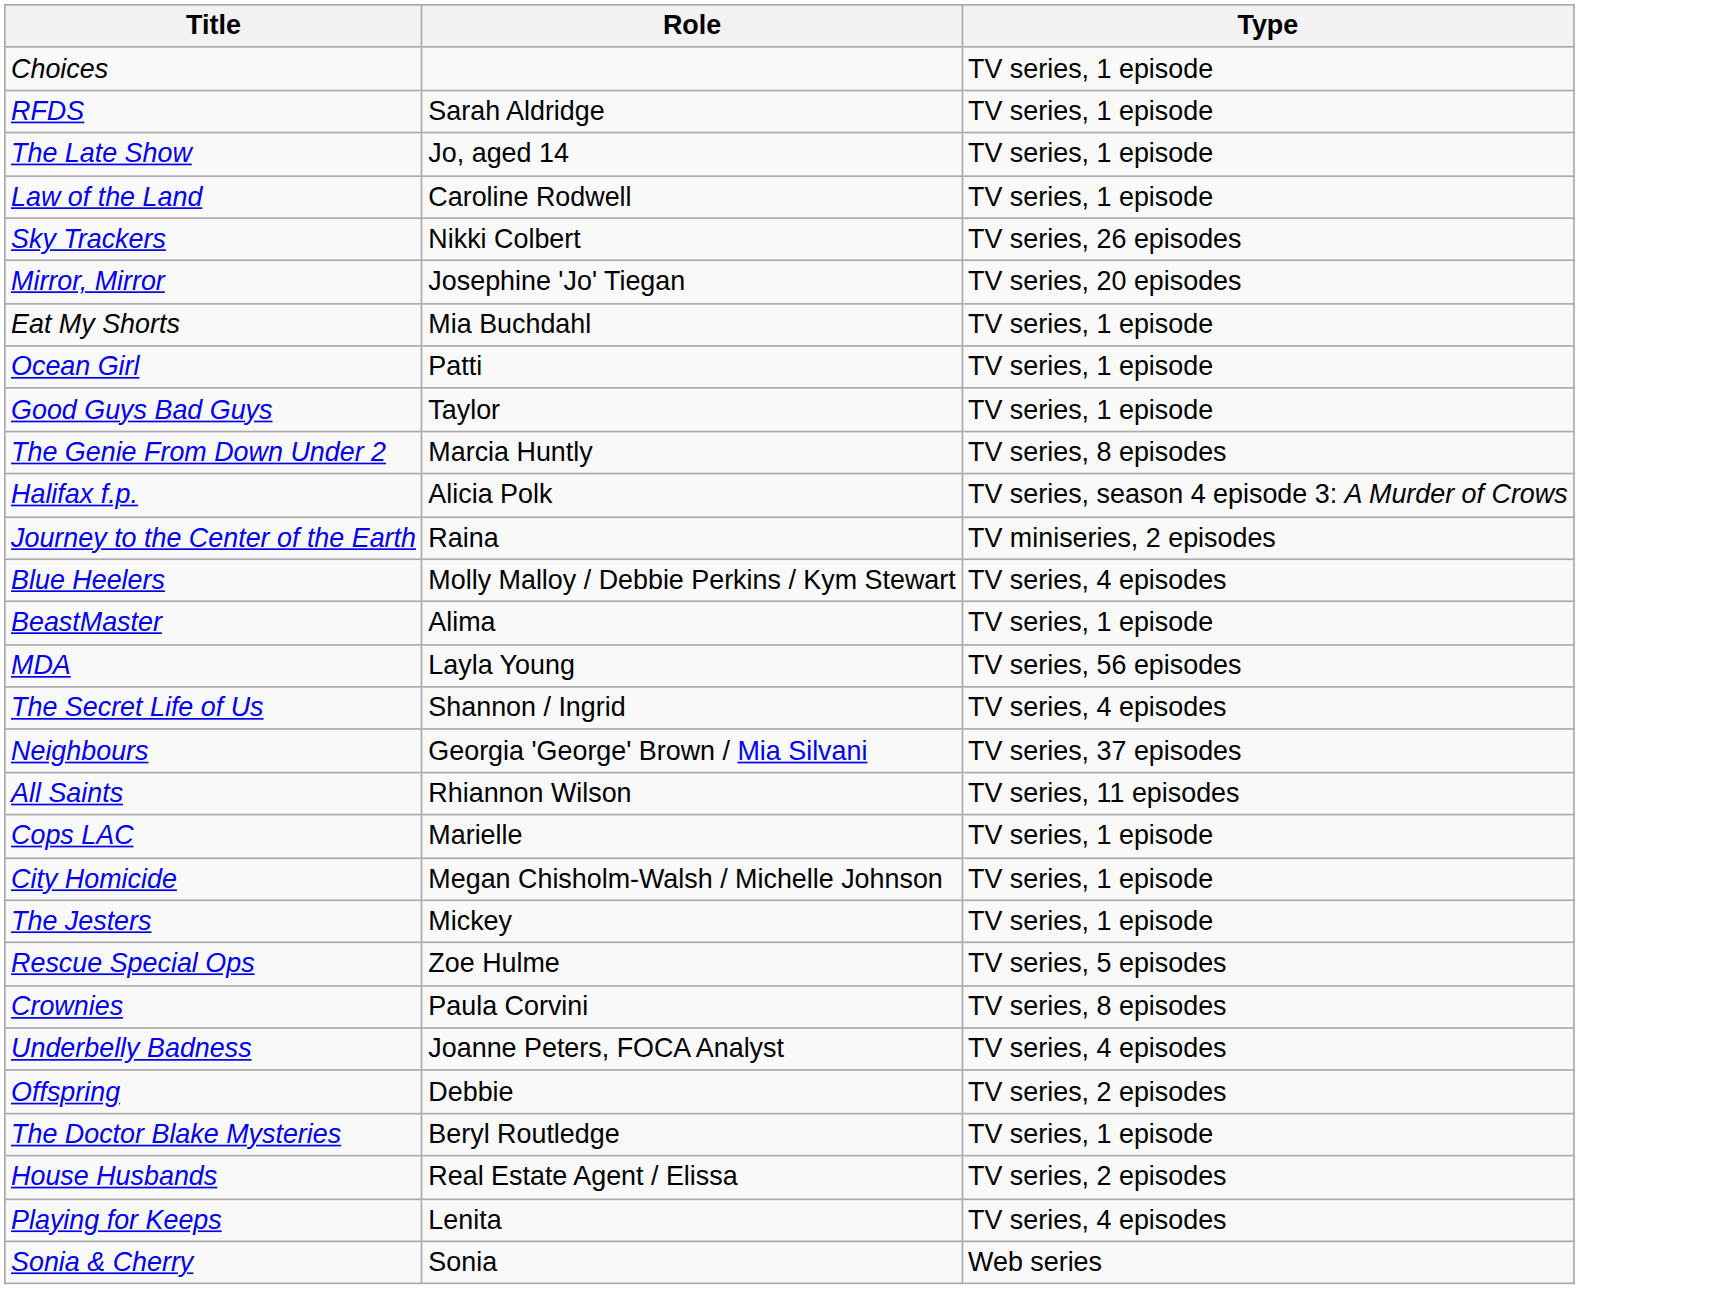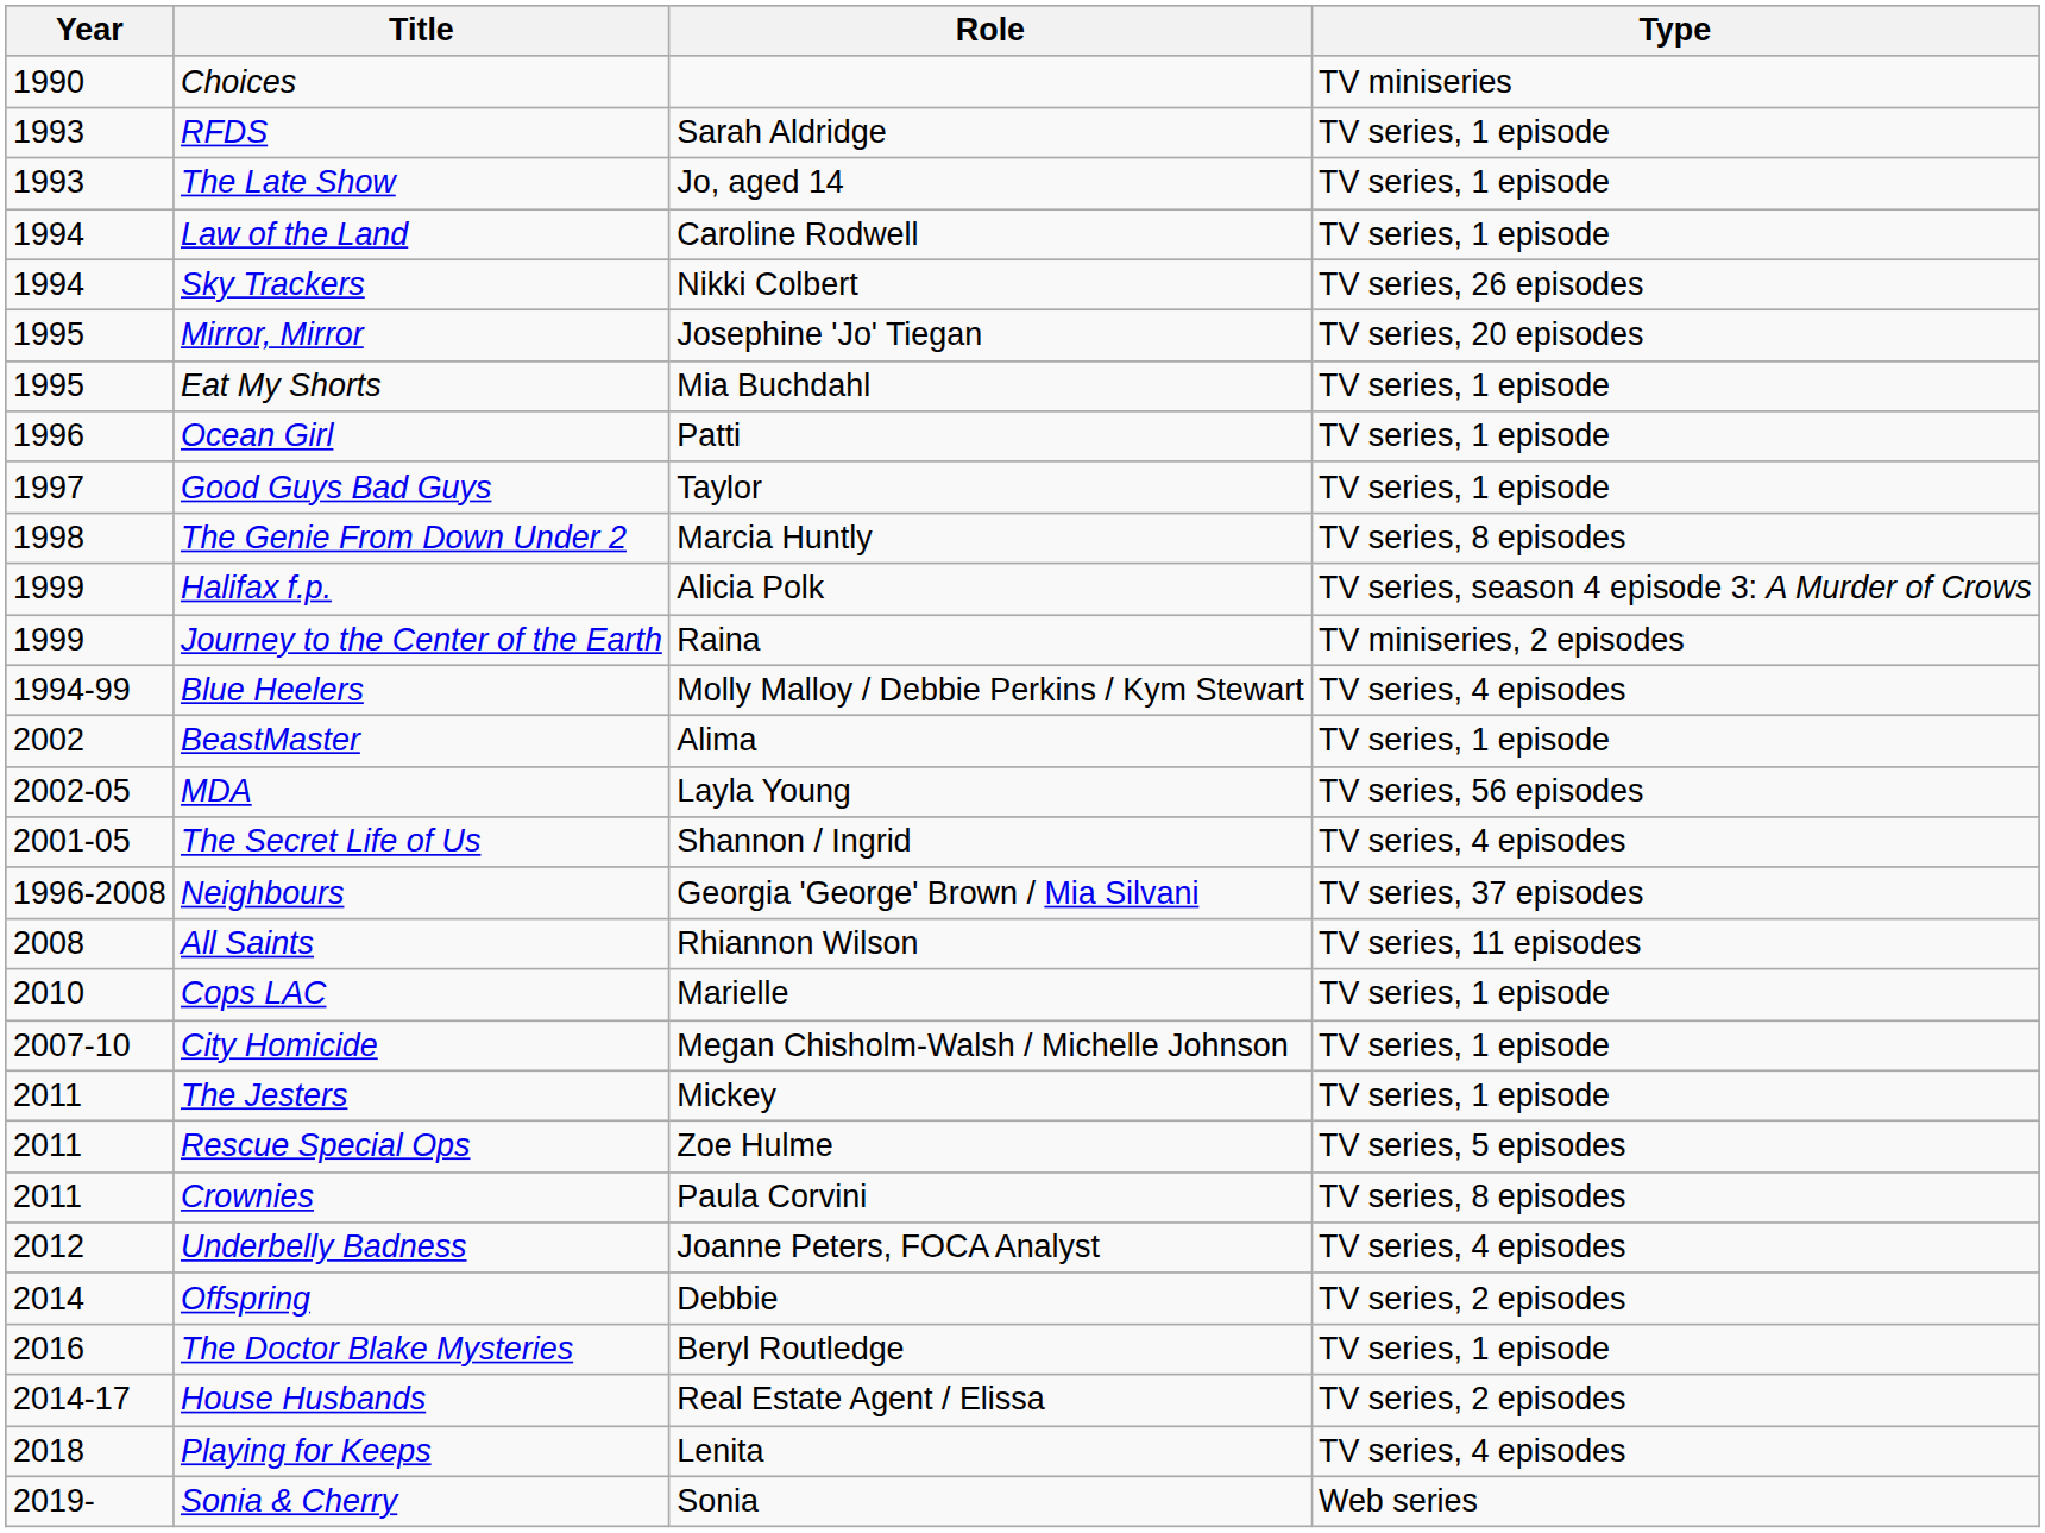+ column: Year | 1990 | 1993 | 1993 | 1994 | 1994 | 1995 | 1995 | 1996 | 1997 | 1998 | 1999 | 1999 | 1994-99 | 2002 | 2002-05 | 2001-05 | 1996-2008 | 2008 | 2010 | 2007-10 | 2011 | 2011 | 2011 | 2012 | 2014 | 2016 | 2014-17 | 2018 | 2019-
Choices | Type: TV series, 1 episode -> TV miniseries
